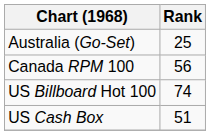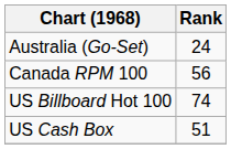Australia (Go-Set) | Rank: 25 -> 24
